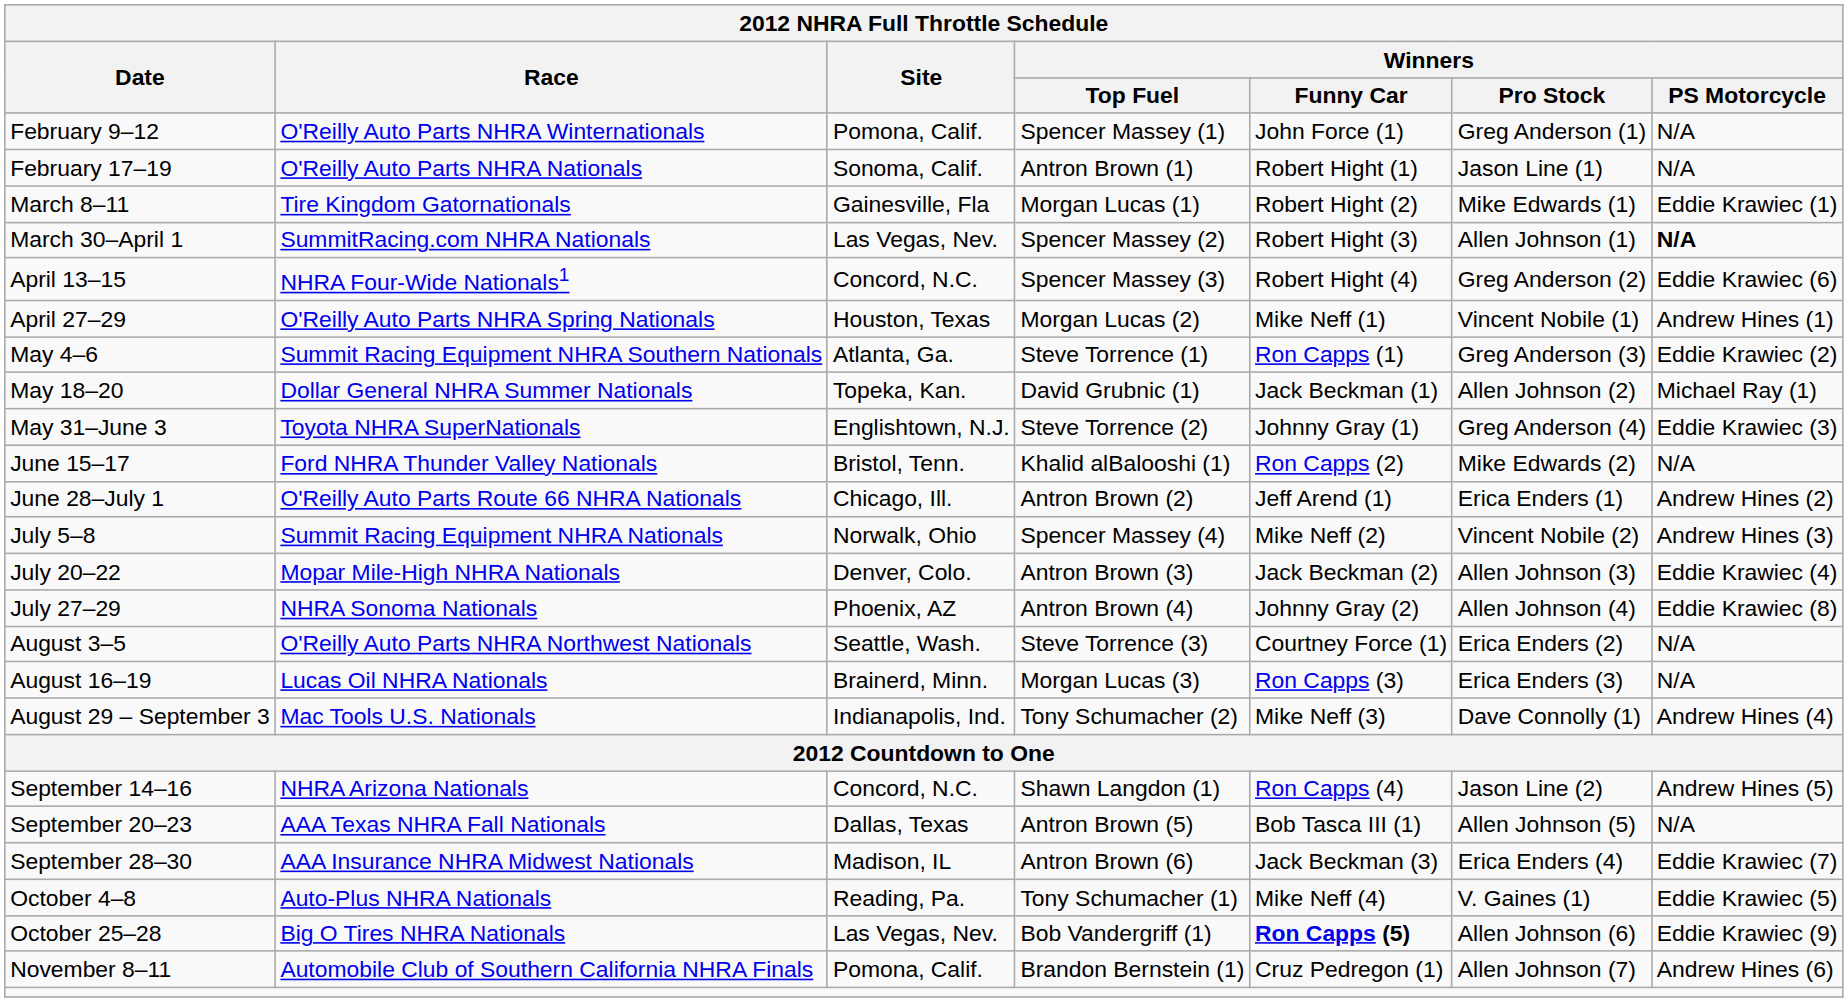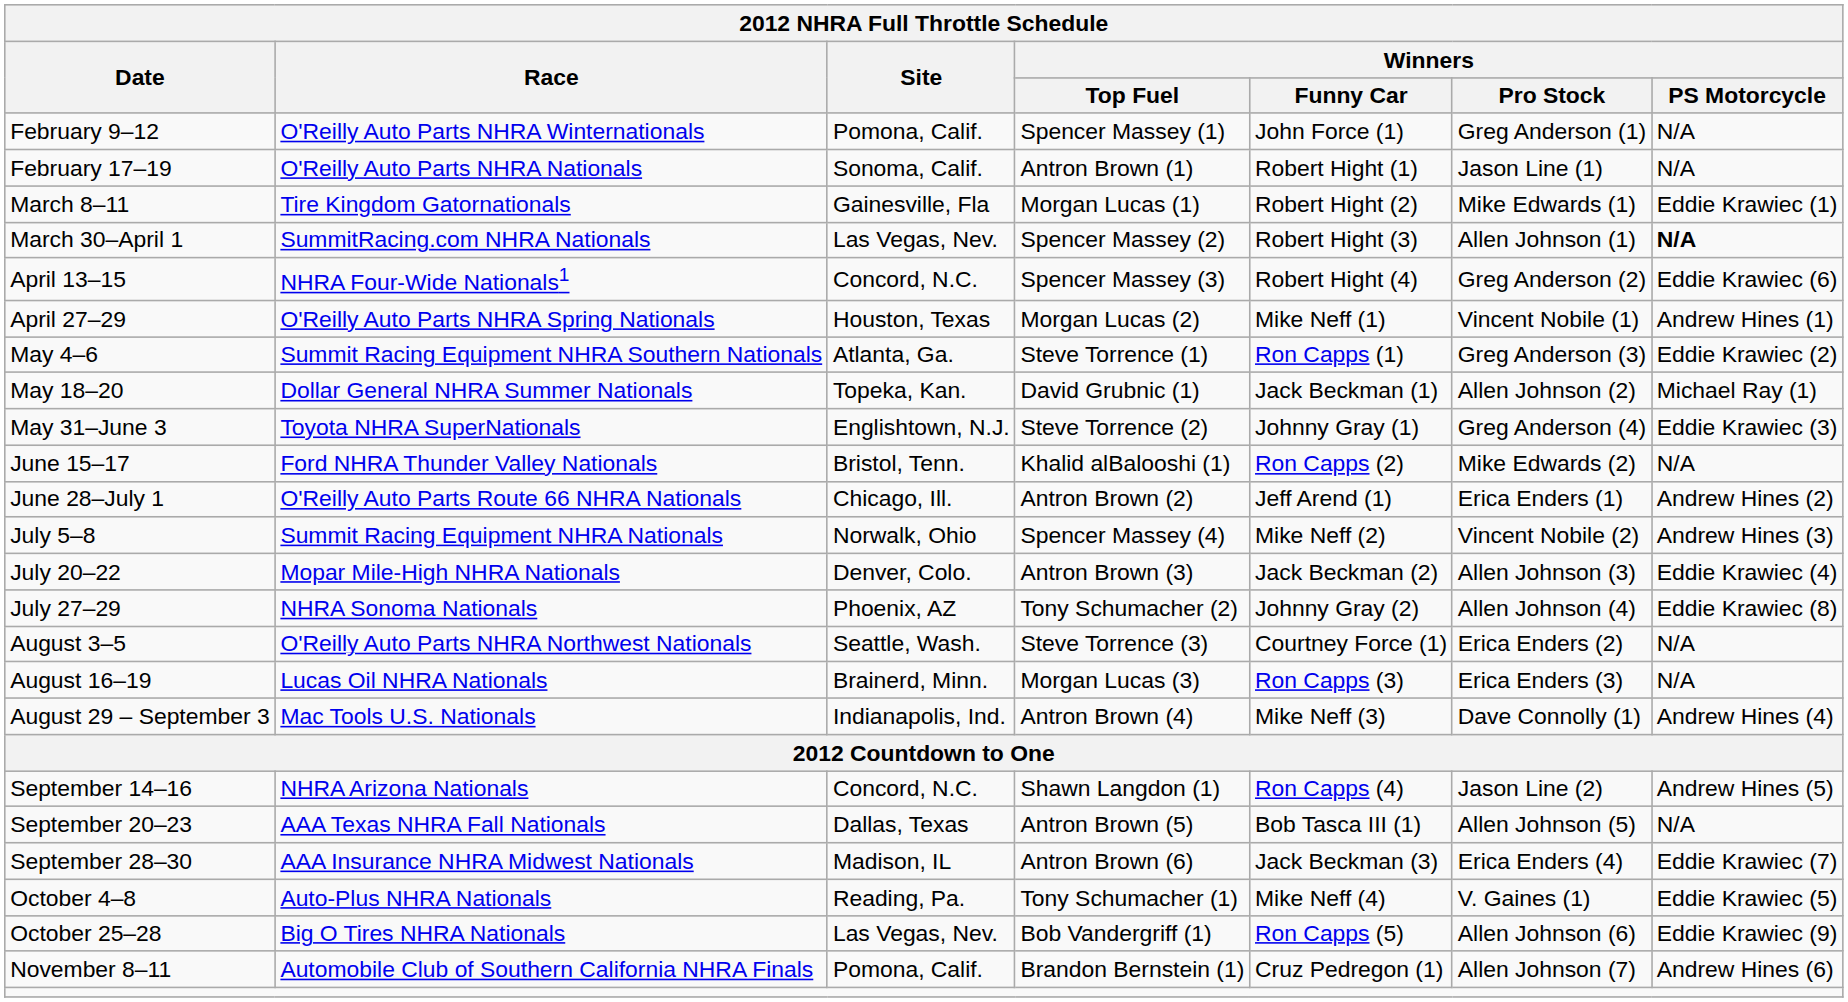July 27–29 | Winners / Top Fuel: Antron Brown (4) -> Tony Schumacher (2)
August 29 – September 3 | Winners / Top Fuel: Tony Schumacher (2) -> Antron Brown (4)
October 25–28 | Winners / Funny Car: bold -> normal
